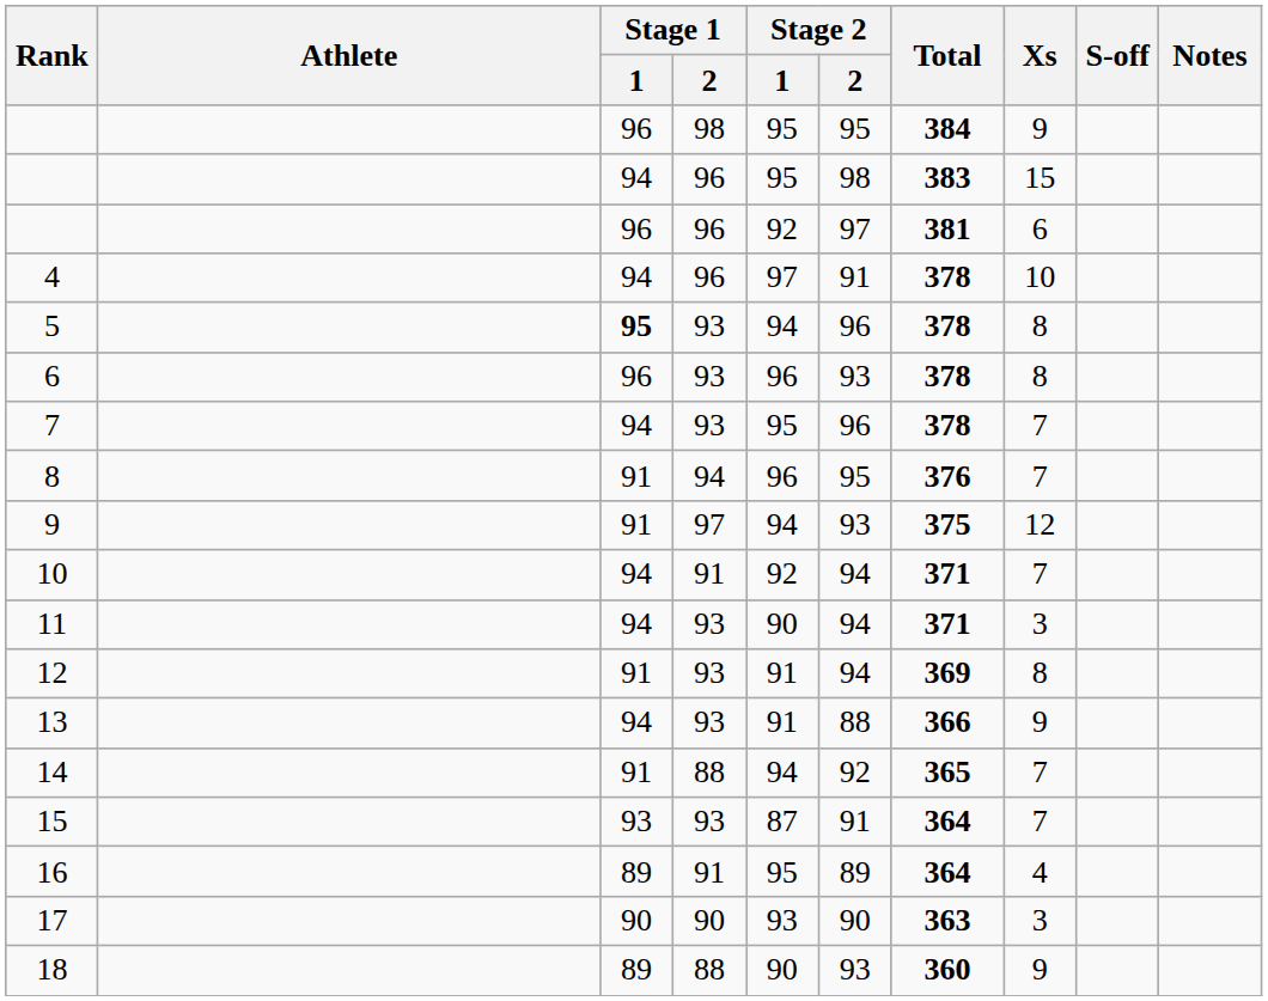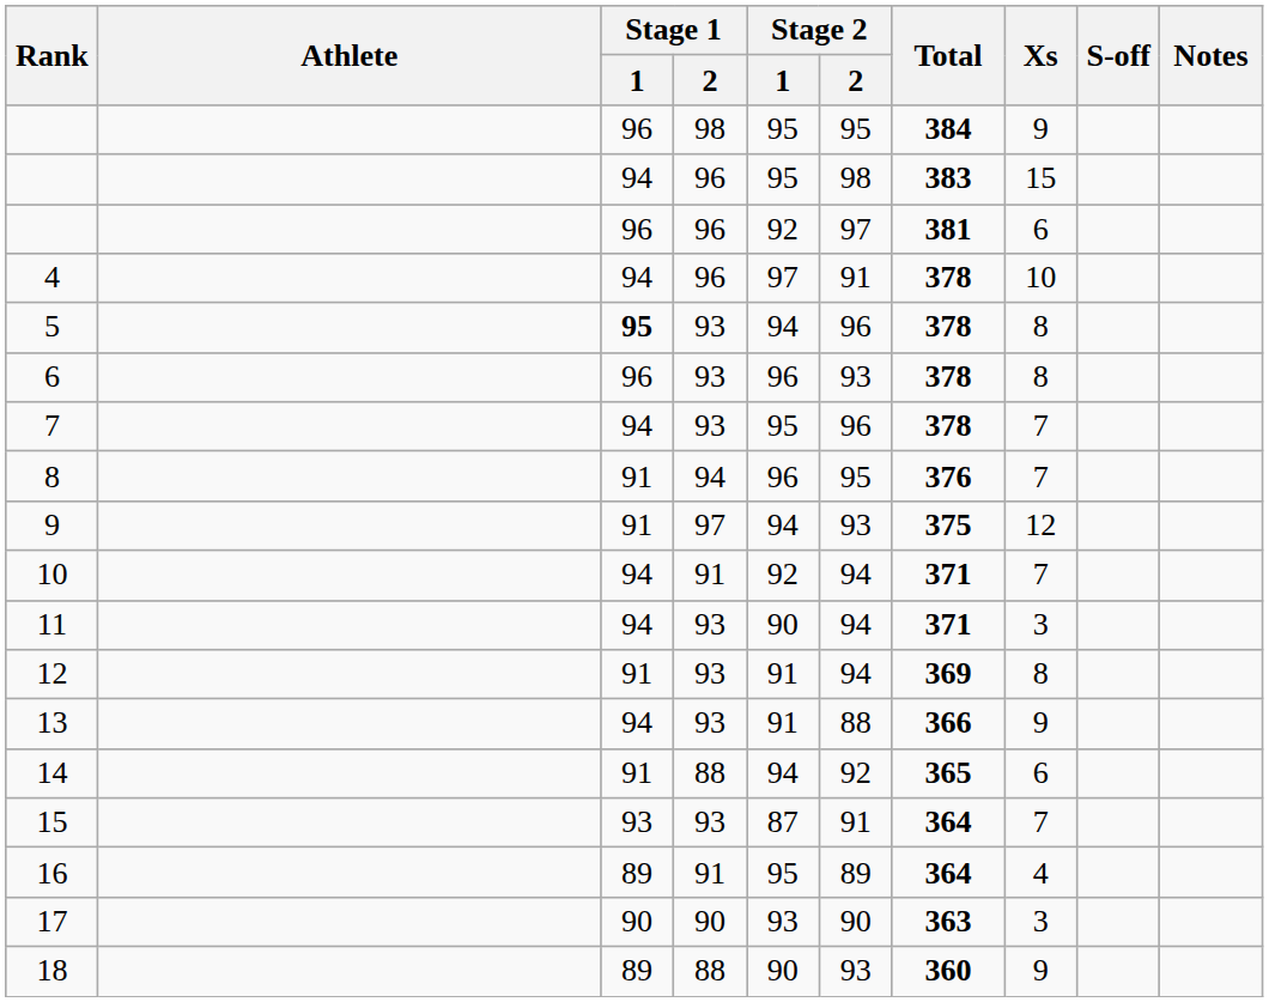14 | Xs: 7 -> 6
